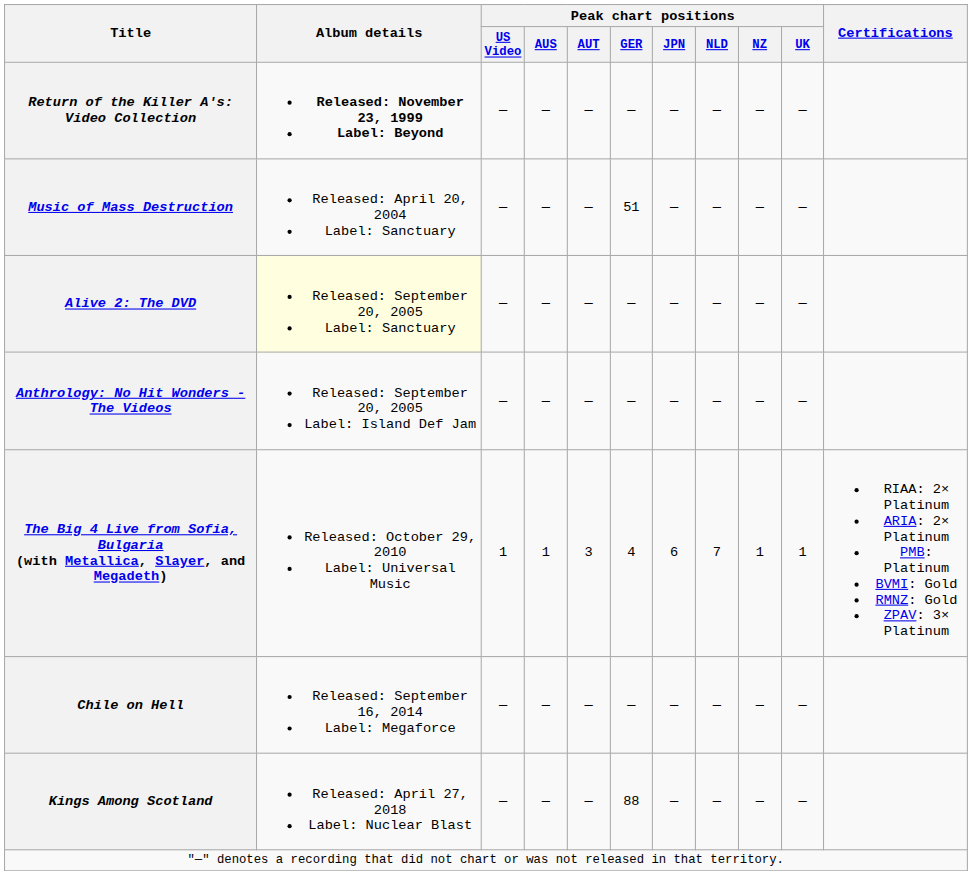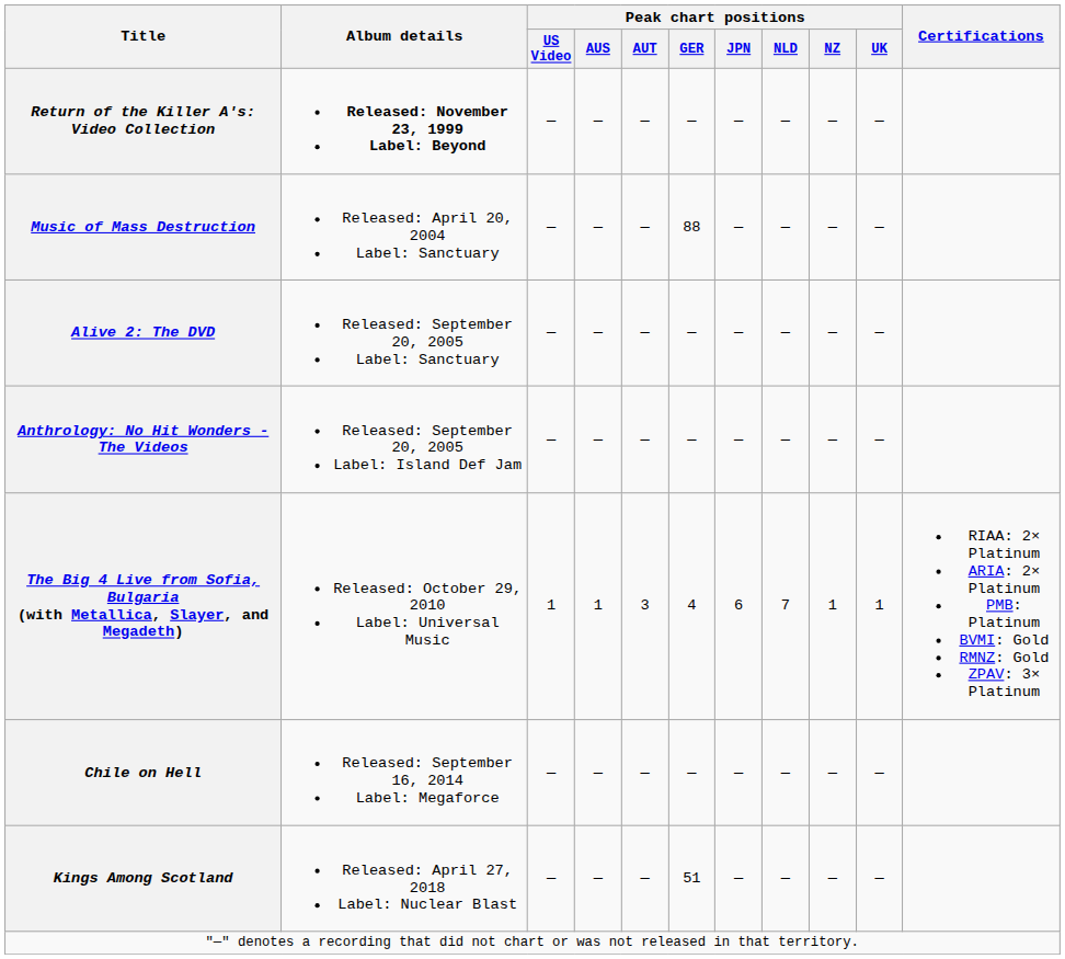Music of Mass Destruction | Peak chart positions / GER: 51 -> 88
Alive 2: The DVD | Album details: lightyellow background -> no background
Kings Among Scotland | Peak chart positions / GER: 88 -> 51
